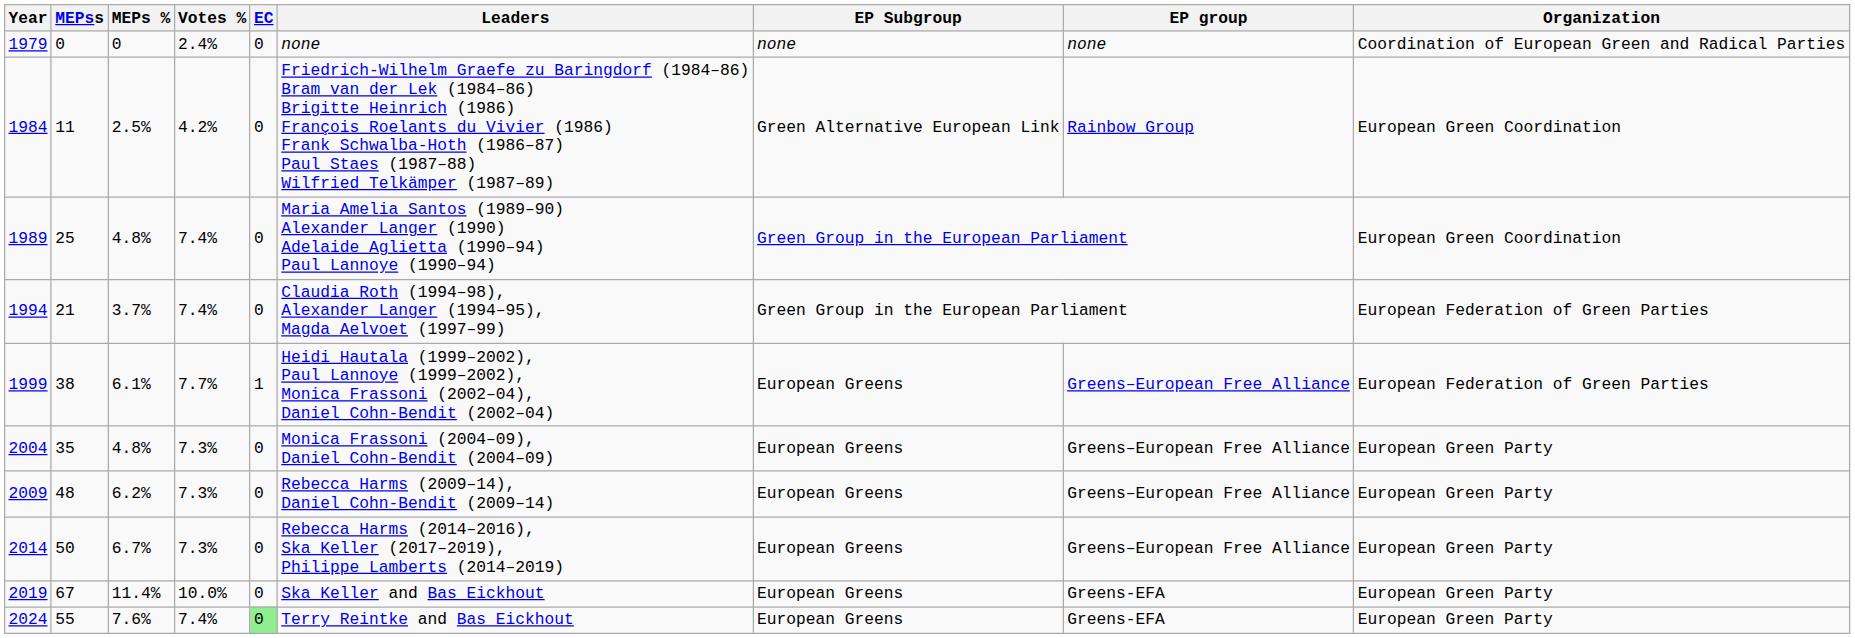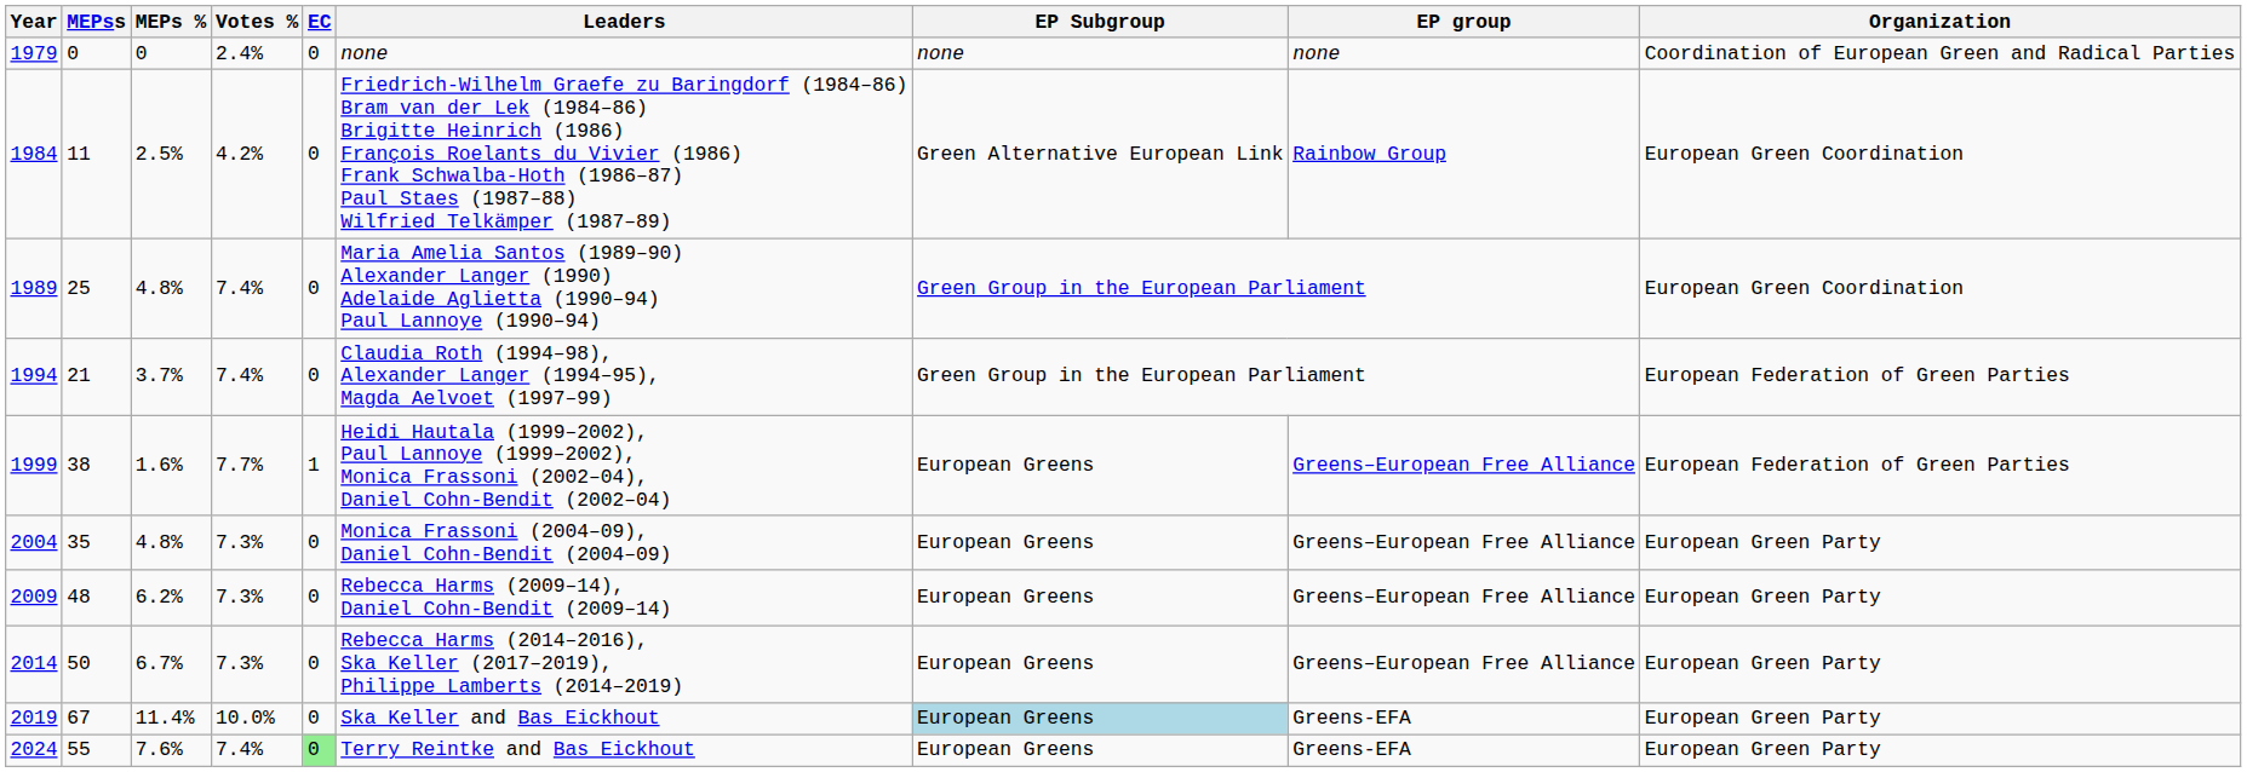1999 | MEPs %: 6.1% -> 1.6%
2019 | EP Subgroup: no background -> lightblue background
